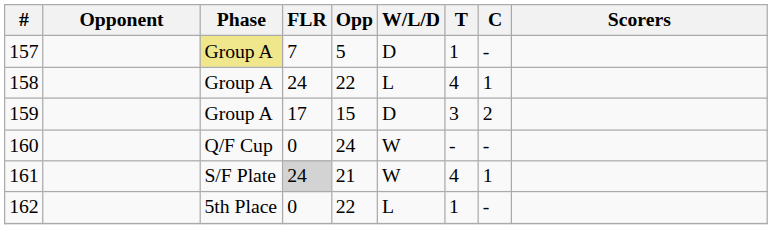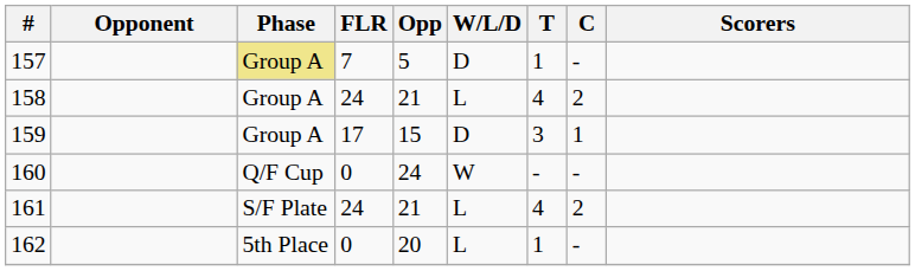158 | Opp: 22 -> 21
158 | C: 1 -> 2
159 | C: 2 -> 1
161 | FLR: lightgrey background -> no background
161 | W/L/D: W -> L
161 | C: 1 -> 2
162 | Opp: 22 -> 20
